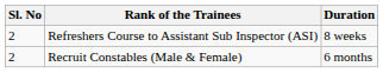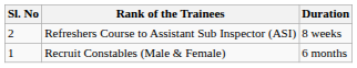Recruit Constables (Male & Female) | Sl. No: 2 -> 1
